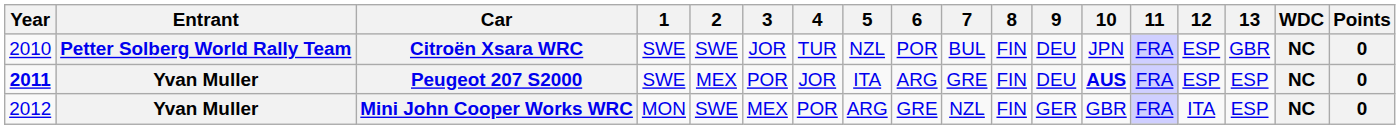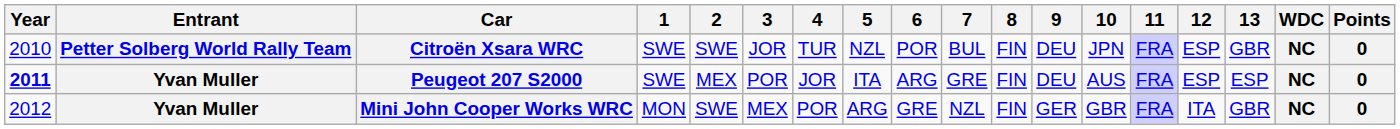Peugeot 207 S2000 | 10: bold -> normal
Mini John Cooper Works WRC | 13: ESP -> GBR
